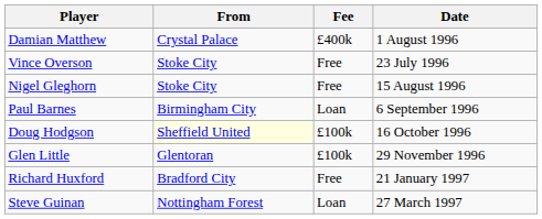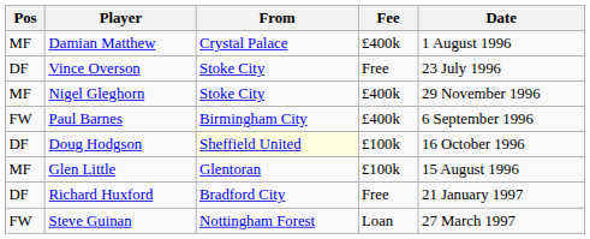+ column: Pos | MF | DF | MF | FW | DF | MF | DF | FW
Nigel Gleghorn | Fee: Free -> £400k
Nigel Gleghorn | Date: 15 August 1996 -> 29 November 1996
Paul Barnes | Fee: Loan -> £400k
Glen Little | Date: 29 November 1996 -> 15 August 1996
